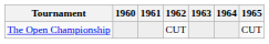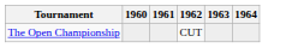- column: 1965 | CUT
